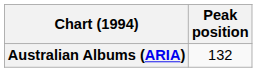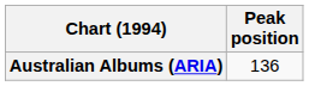Australian Albums (ARIA) | Peak position: 132 -> 136
